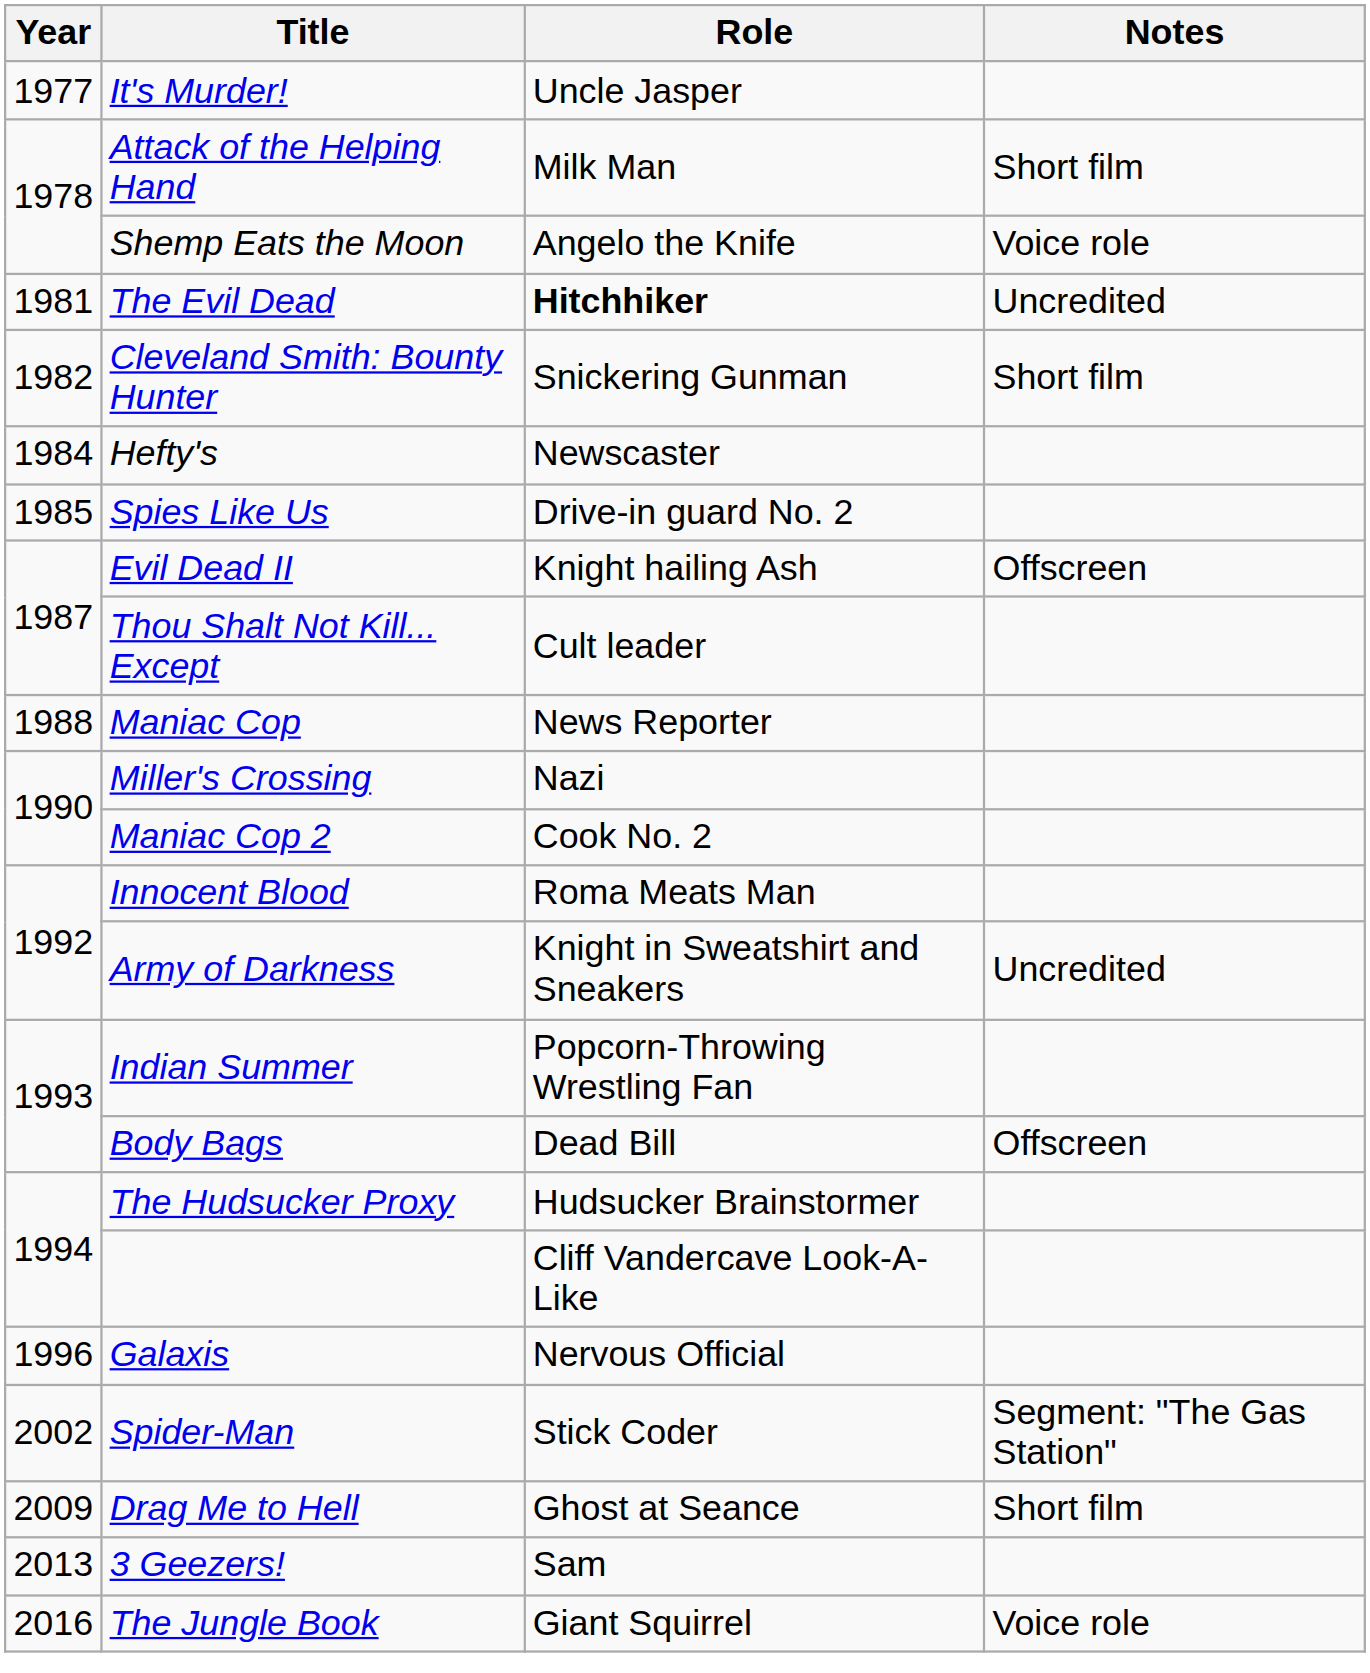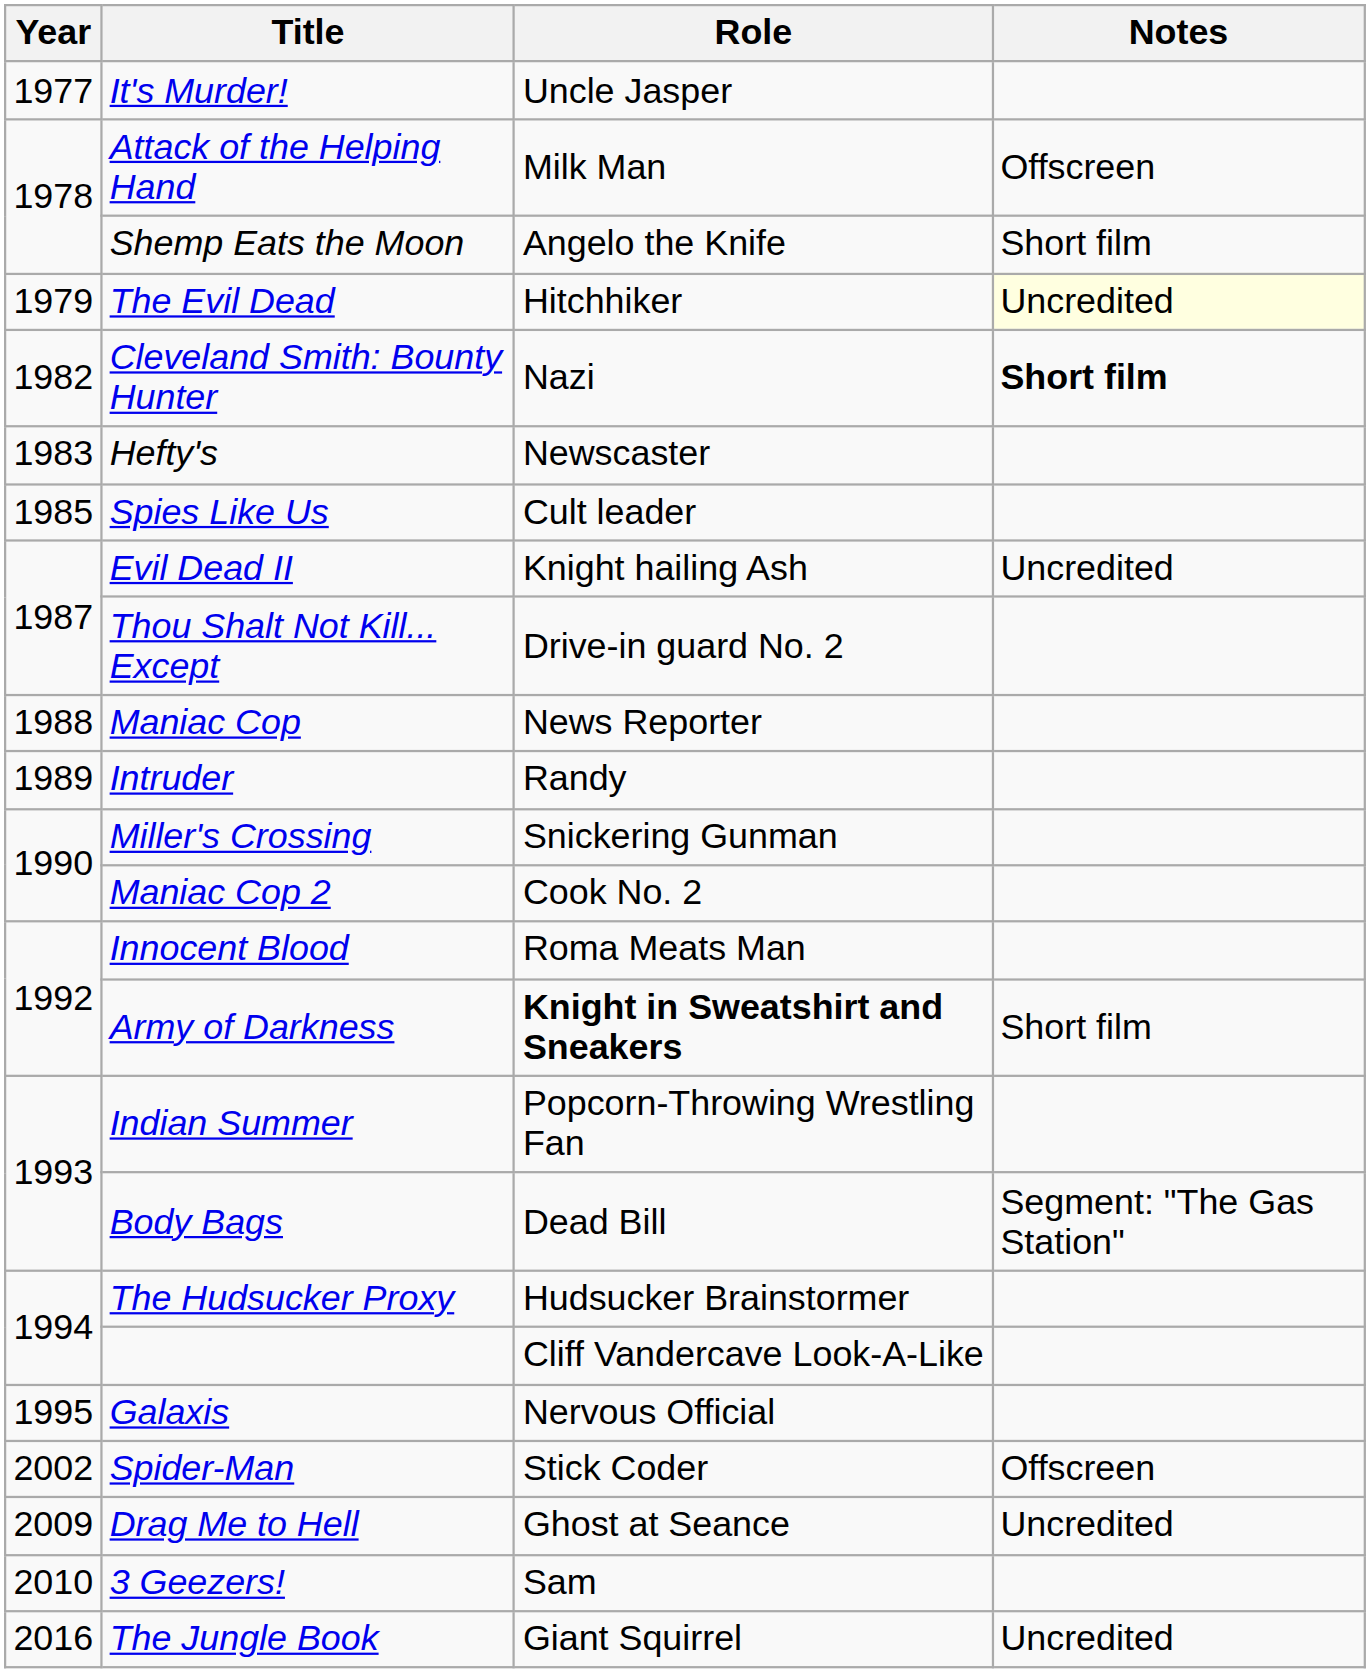Attack of the Helping Hand | Notes: Short film -> Offscreen
Shemp Eats the Moon | Notes: Voice role -> Short film
The Evil Dead | Year: 1981 -> 1979
The Evil Dead | Role: bold -> normal
The Evil Dead | Notes: no background -> lightyellow background
Cleveland Smith: Bounty Hunter | Role: Snickering Gunman -> Nazi
Cleveland Smith: Bounty Hunter | Notes: normal -> bold
Hefty's | Year: 1984 -> 1983
Spies Like Us | Role: Drive-in guard No. 2 -> Cult leader
Evil Dead II | Notes: Offscreen -> Uncredited
Thou Shalt Not Kill... Except | Role: Cult leader -> Drive-in guard No. 2
+ row: 1989 | Intruder | Randy
Miller's Crossing | Role: Nazi -> Snickering Gunman
Army of Darkness | Role: normal -> bold
Army of Darkness | Notes: Uncredited -> Short film
Body Bags | Notes: Offscreen -> Segment: "The Gas Station"
Galaxis | Year: 1996 -> 1995
Spider-Man | Notes: Segment: "The Gas Station" -> Offscreen
Drag Me to Hell | Notes: Short film -> Uncredited
3 Geezers! | Year: 2013 -> 2010
The Jungle Book | Notes: Voice role -> Uncredited
